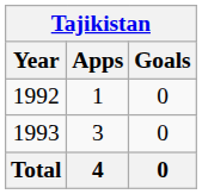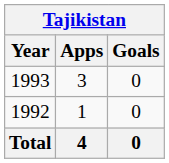rows swapped: 1992 <-> 1993
